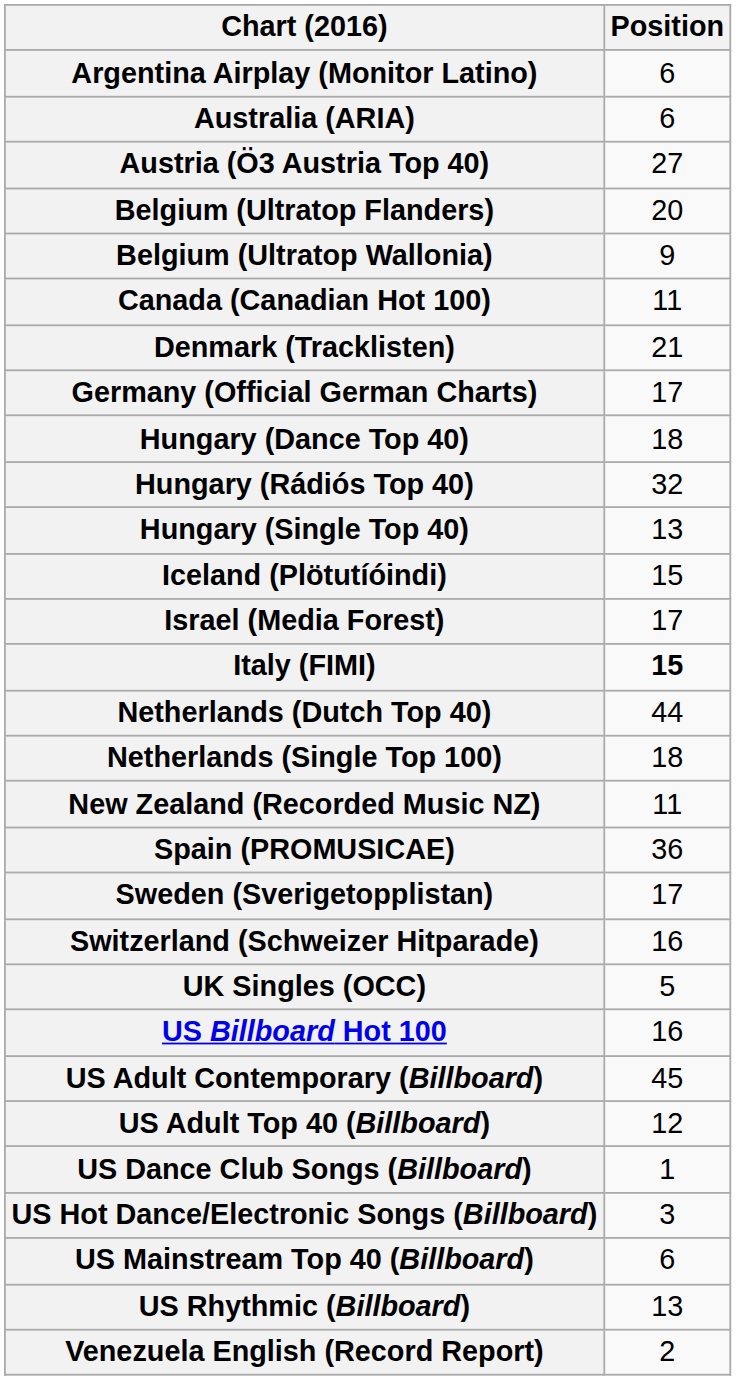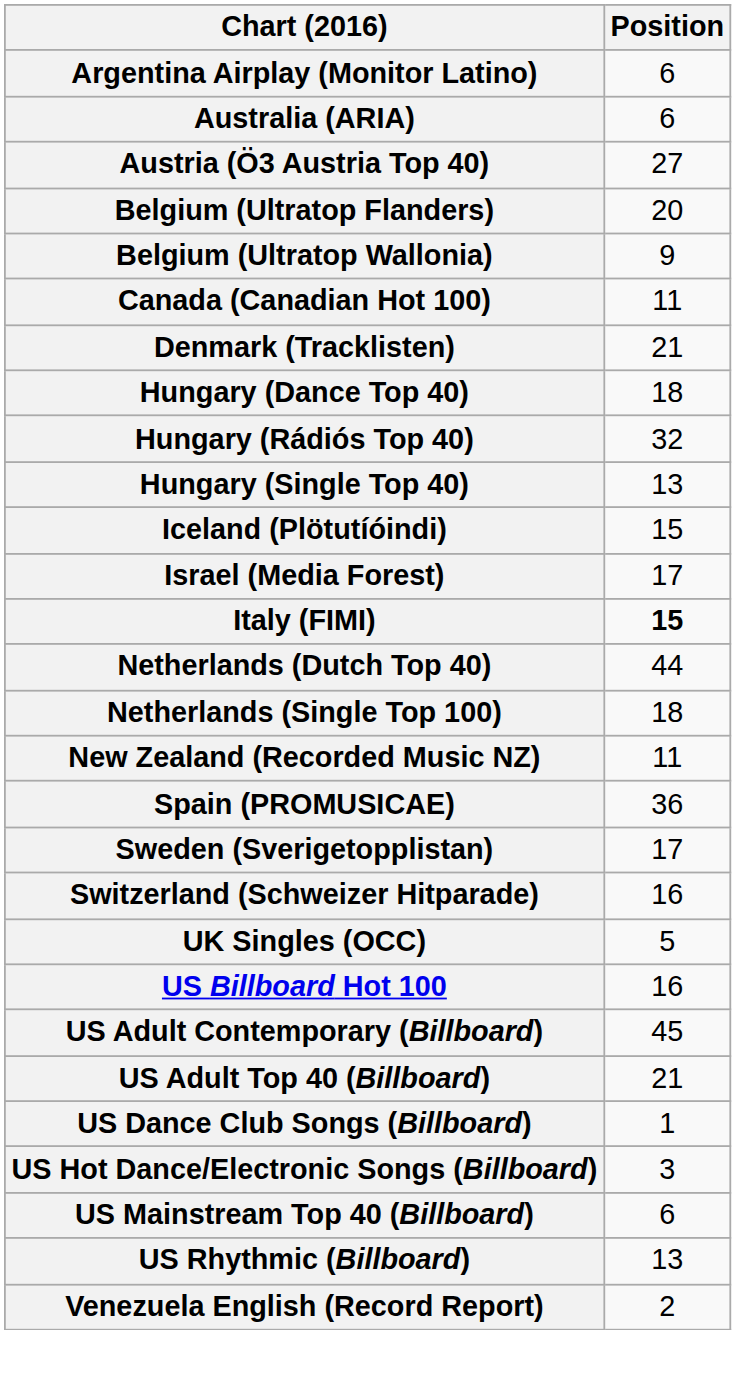- row: Germany (Official German Charts) | 17
US Adult Top 40 (Billboard) | Position: 12 -> 21
